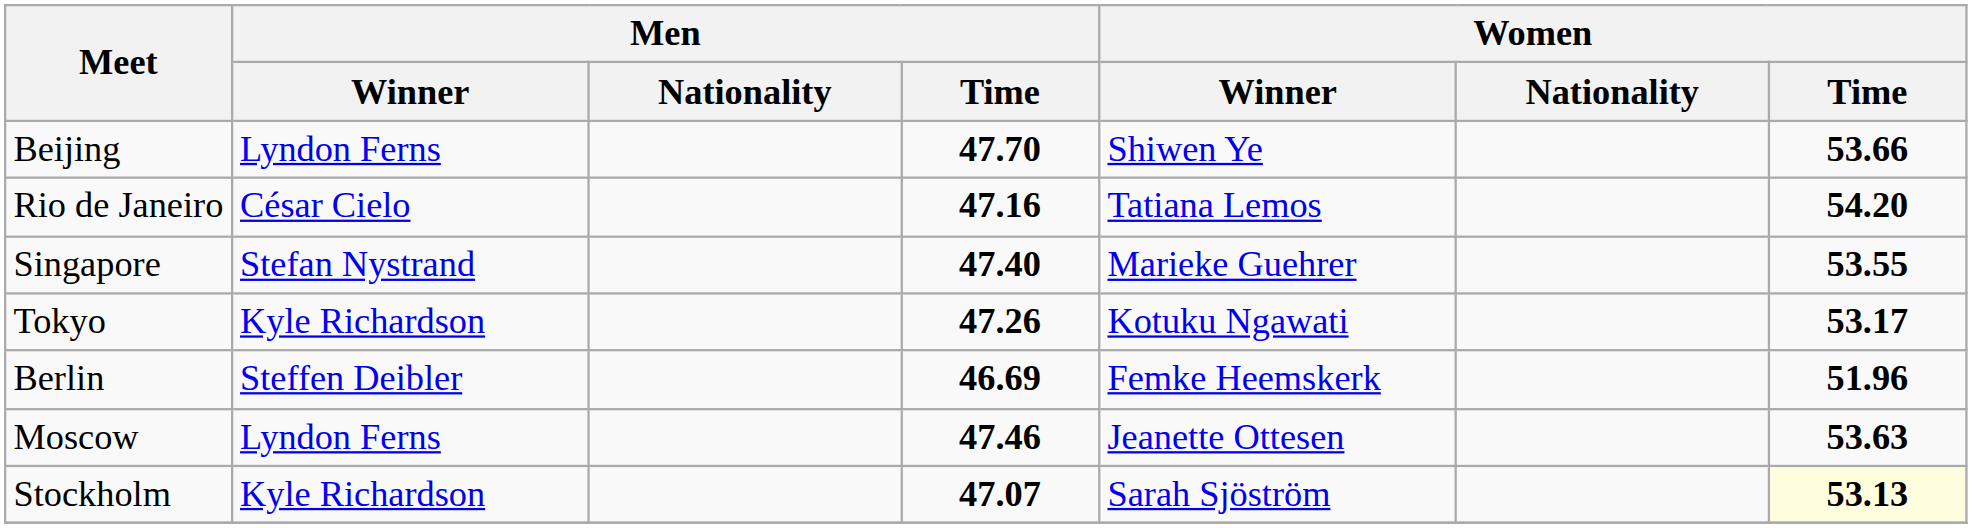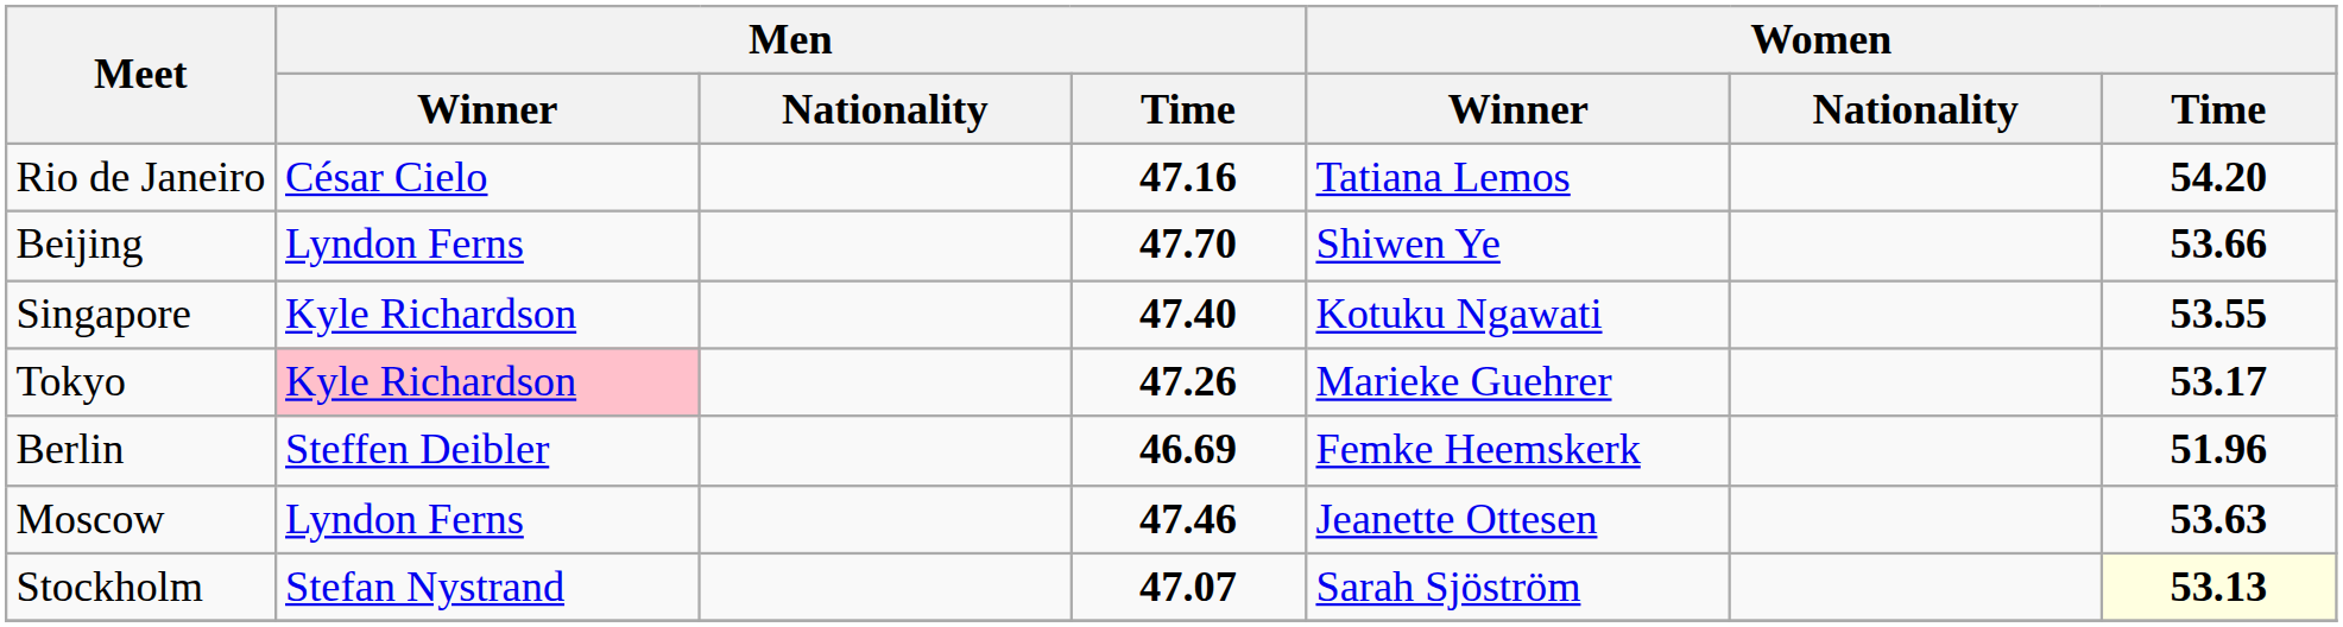rows swapped: Rio de Janeiro <-> Beijing
Singapore | Men / Winner: Stefan Nystrand -> Kyle Richardson
Singapore | Women / Winner: Marieke Guehrer -> Kotuku Ngawati
Tokyo | Men / Winner: no background -> pink background
Tokyo | Women / Winner: Kotuku Ngawati -> Marieke Guehrer
Stockholm | Men / Winner: Kyle Richardson -> Stefan Nystrand
